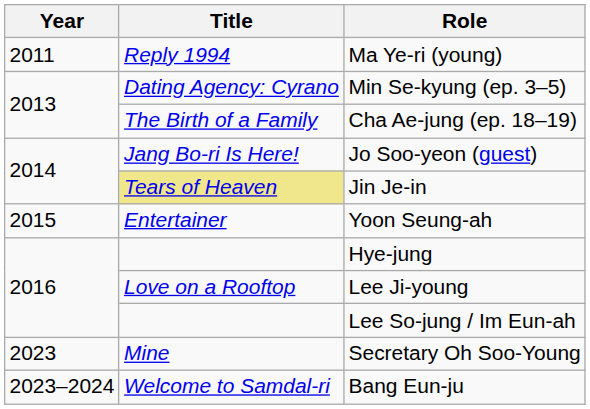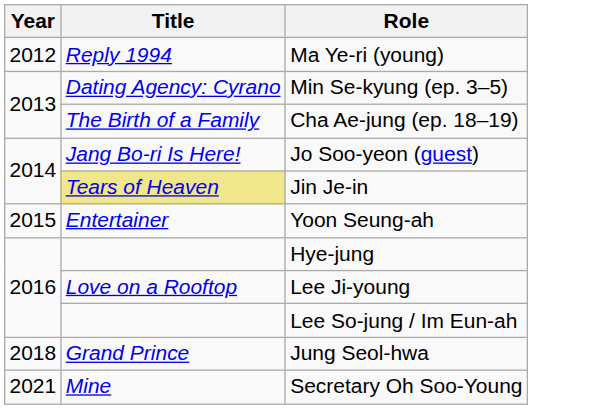Ma Ye-ri (young) | Year: 2011 -> 2012
+ row: 2018 | Grand Prince | Jung Seol-hwa
Secretary Oh Soo-Young | Year: 2023 -> 2021
- row: 2023–2024 | Welcome to Samdal-ri | Bang Eun-ju
